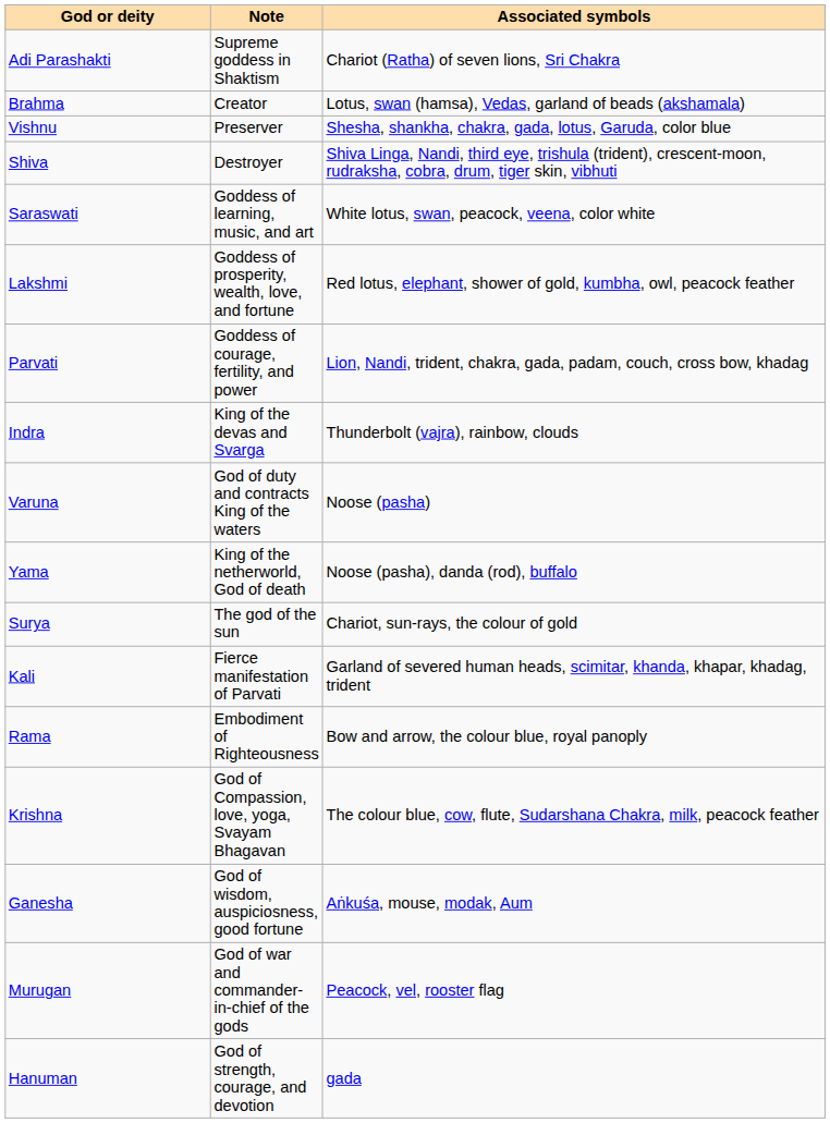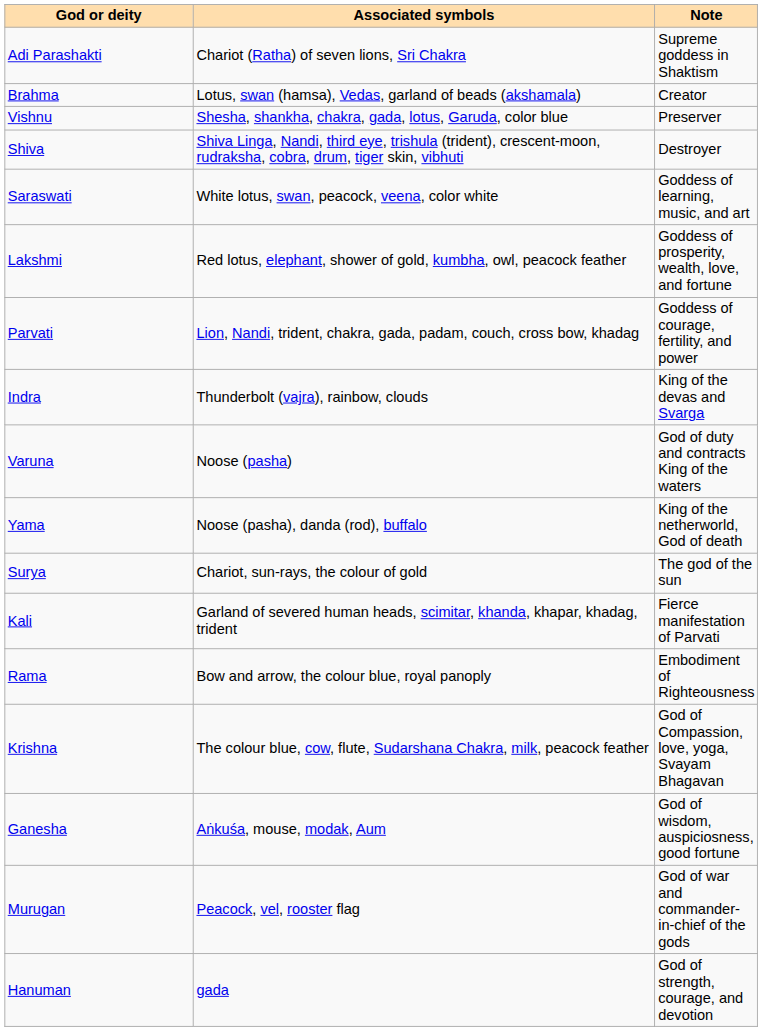columns swapped: Associated symbols <-> Note
